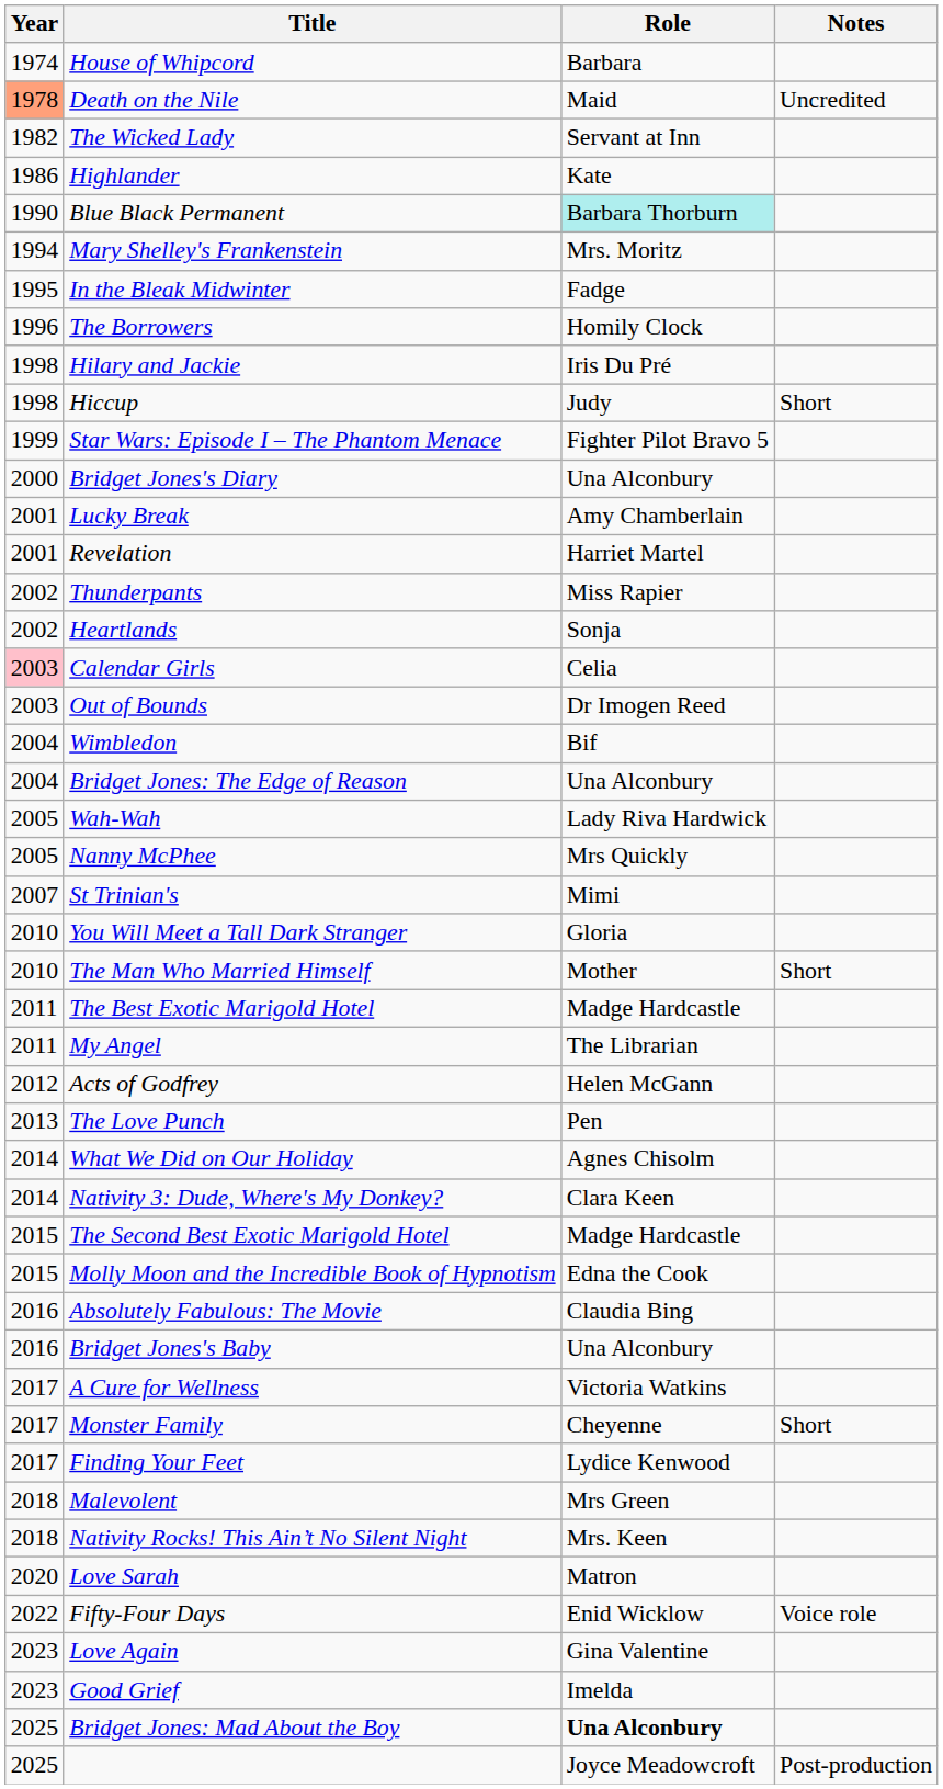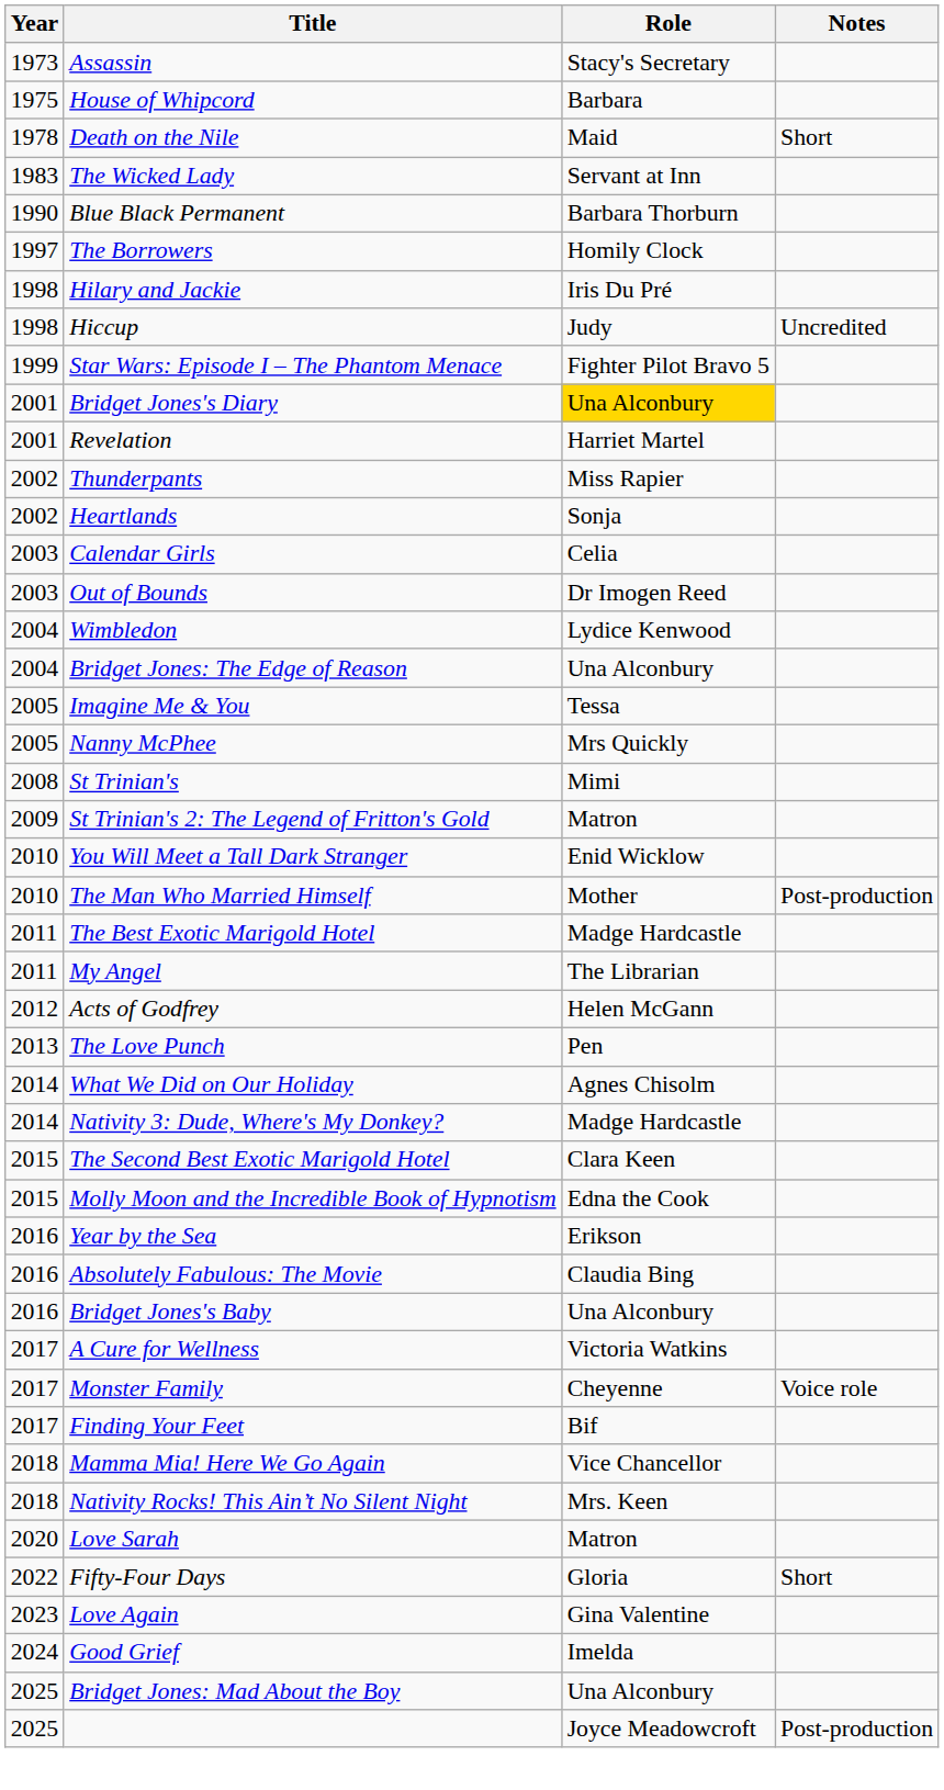+ row: 1973 | Assassin | Stacy's Secretary
House of Whipcord | Year: 1974 -> 1975
Death on the Nile | Year: lightsalmon background -> no background
Death on the Nile | Notes: Uncredited -> Short
The Wicked Lady | Year: 1982 -> 1983
- row: 1986 | Highlander | Kate
Blue Black Permanent | Role: paleturquoise background -> no background
- row: 1994 | Mary Shelley's Frankenstein | Mrs. Moritz
- row: 1995 | In the Bleak Midwinter | Fadge
The Borrowers | Year: 1996 -> 1997
Hiccup | Notes: Short -> Uncredited
Bridget Jones's Diary | Year: 2000 -> 2001
Bridget Jones's Diary | Role: no background -> gold background
- row: 2001 | Lucky Break | Amy Chamberlain
Calendar Girls | Year: pink background -> no background
Wimbledon | Role: Bif -> Lydice Kenwood
- row: 2005 | Wah-Wah | Lady Riva Hardwick
+ row: 2005 | Imagine Me & You | Tessa
St Trinian's | Year: 2007 -> 2008
+ row: 2009 | St Trinian's 2: The Legend of Fritton's Gold | Matron
You Will Meet a Tall Dark Stranger | Role: Gloria -> Enid Wicklow
The Man Who Married Himself | Notes: Short -> Post-production
Nativity 3: Dude, Where's My Donkey? | Role: Clara Keen -> Madge Hardcastle
The Second Best Exotic Marigold Hotel | Role: Madge Hardcastle -> Clara Keen
+ row: 2016 | Year by the Sea | Erikson
Monster Family | Notes: Short -> Voice role
Finding Your Feet | Role: Lydice Kenwood -> Bif
- row: 2018 | Malevolent | Mrs Green
+ row: 2018 | Mamma Mia! Here We Go Again | Vice Chancellor
Fifty-Four Days | Role: Enid Wicklow -> Gloria
Fifty-Four Days | Notes: Voice role -> Short
Good Grief | Year: 2023 -> 2024
Bridget Jones: Mad About the Boy | Role: bold -> normal
